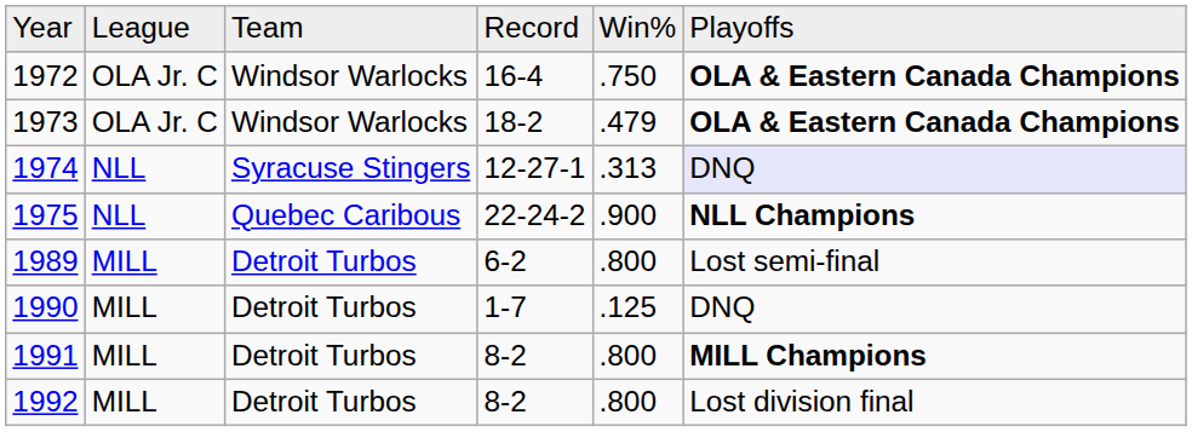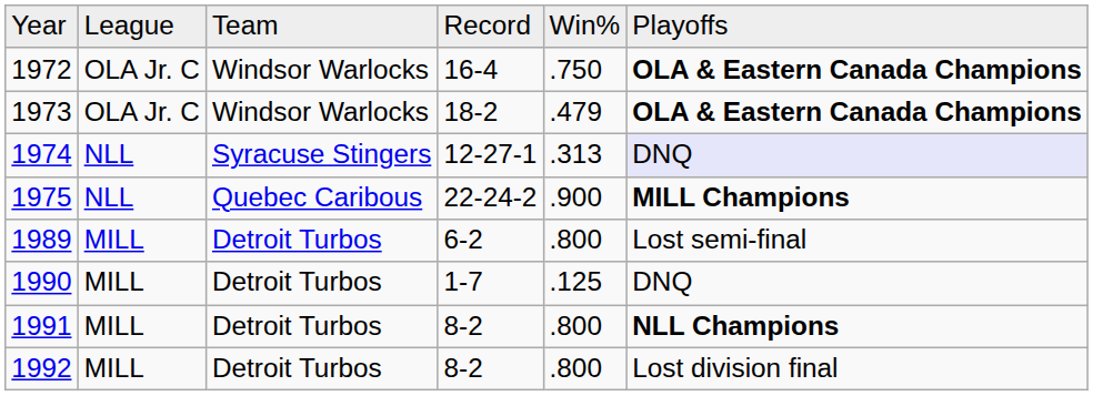1975 | column 6: NLL Champions -> MILL Champions
1991 | column 6: MILL Champions -> NLL Champions
